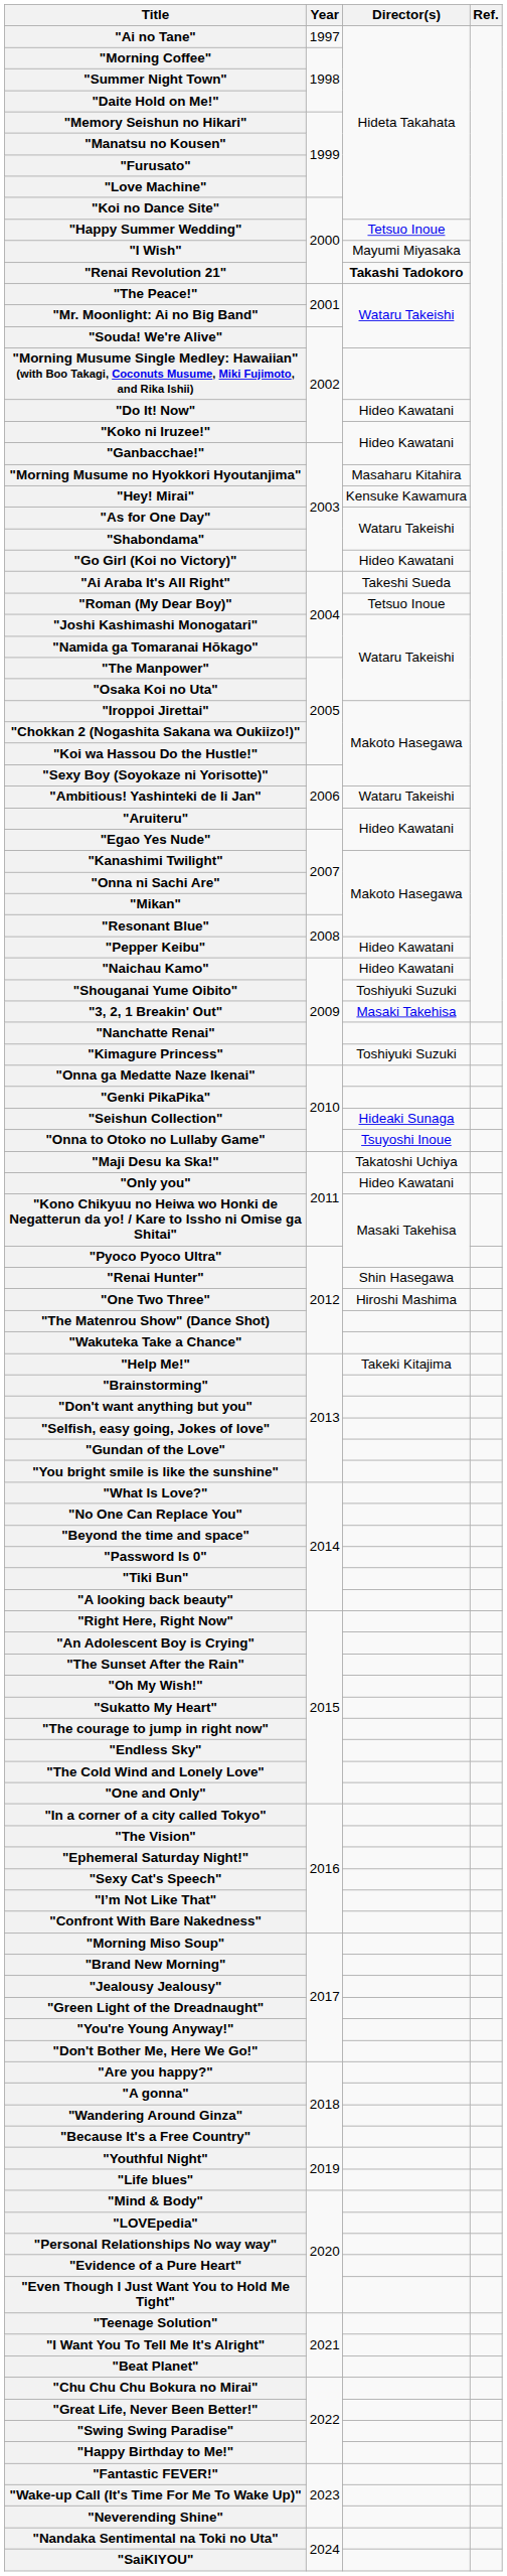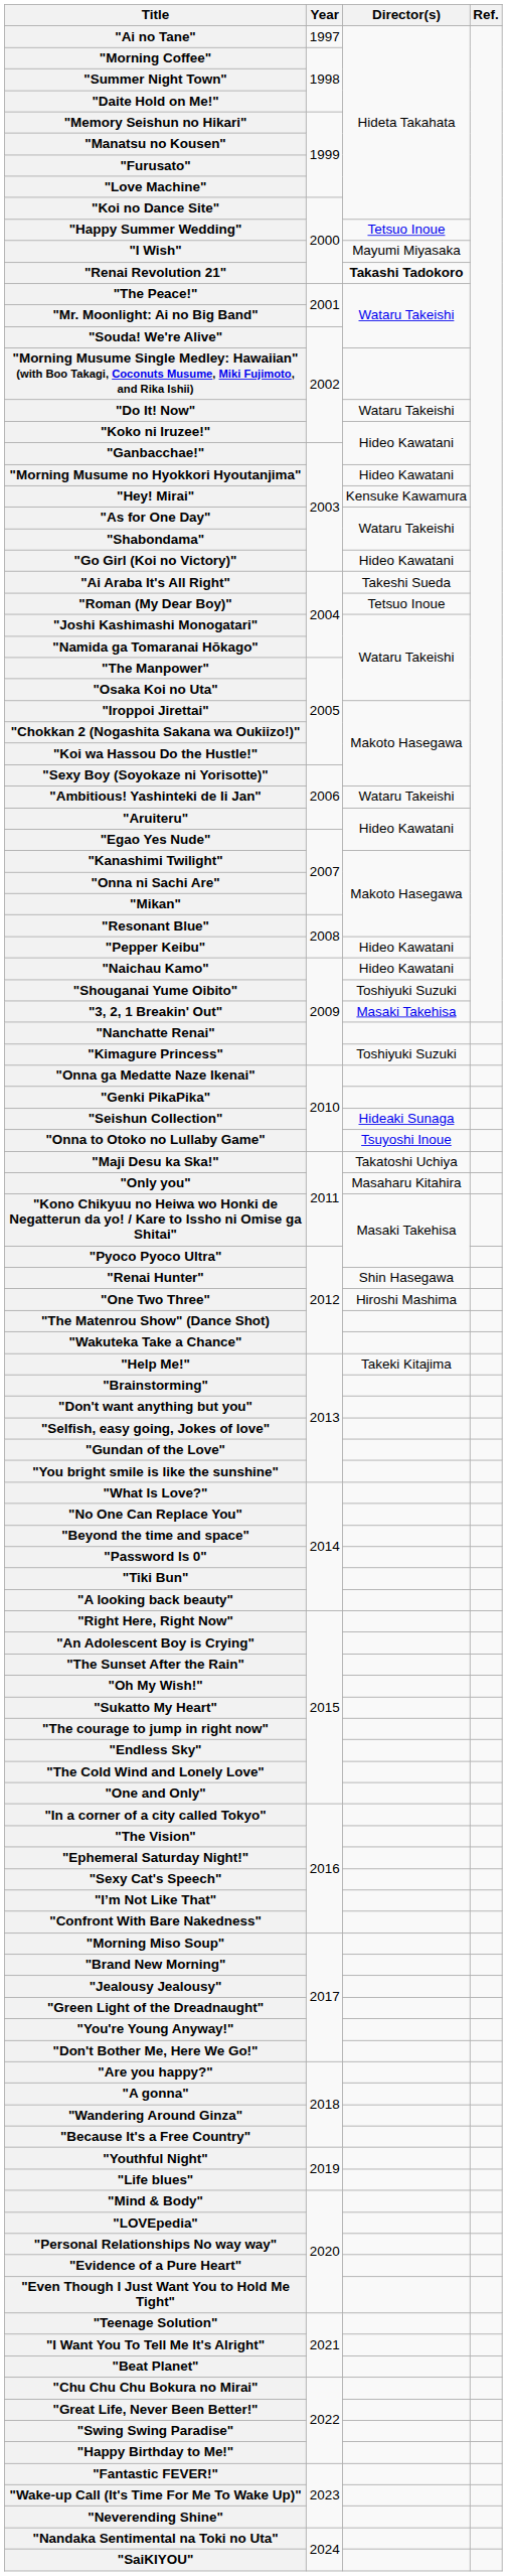"Do It! Now" | Director(s): Hideo Kawatani -> Wataru Takeishi
"Morning Musume no Hyokkori Hyoutanjima" | Director(s): Masaharu Kitahira -> Hideo Kawatani
"Only you" | Director(s): Hideo Kawatani -> Masaharu Kitahira
